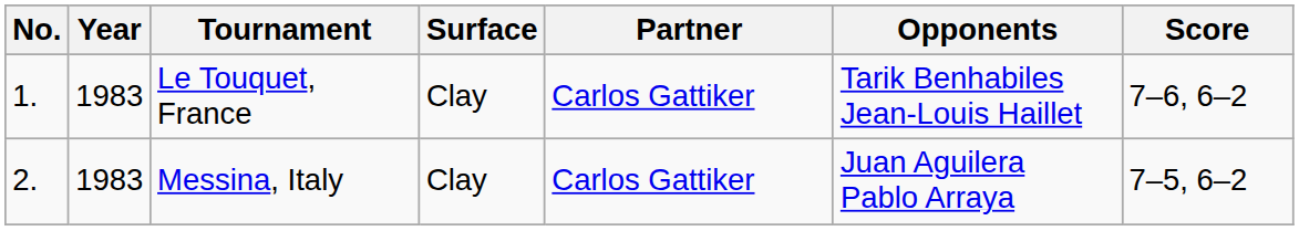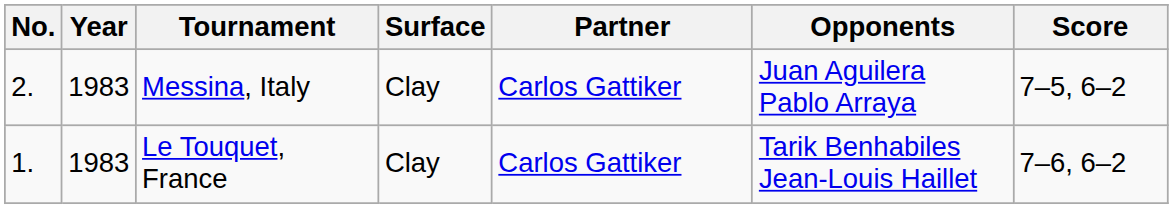rows swapped: Le Touquet, France <-> Messina, Italy
